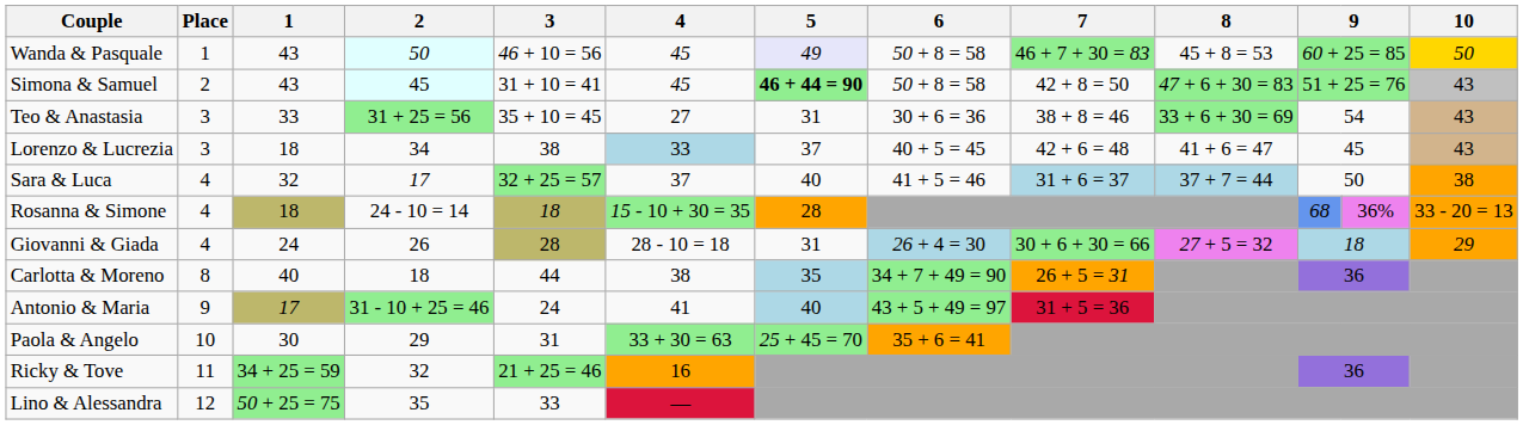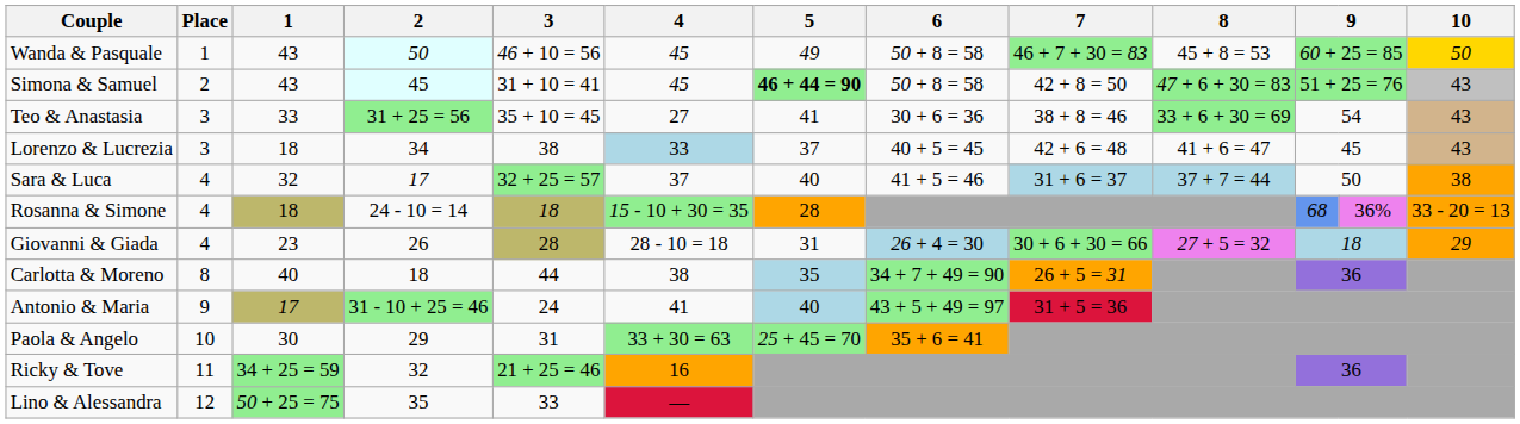Wanda & Pasquale | 5: lavender background -> no background
Teo & Anastasia | 5: 31 -> 41
Giovanni & Giada | 1: 24 -> 23
